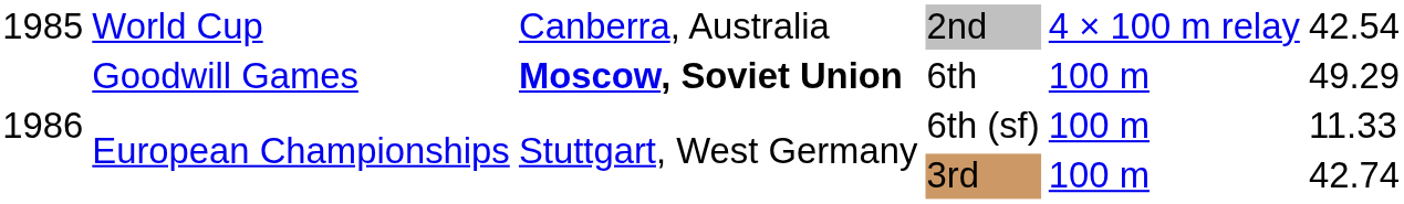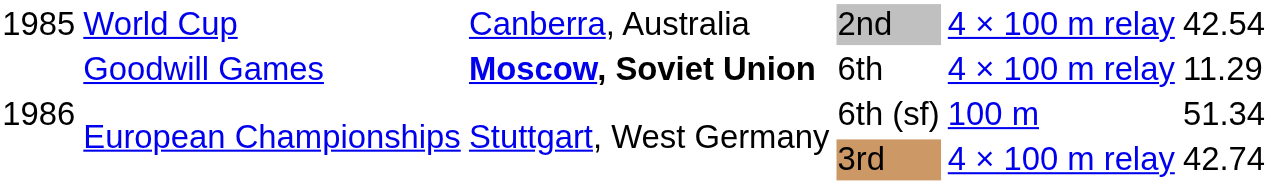6th | column 5: 100 m -> 4 × 100 m relay
6th | column 6: 49.29 -> 11.29
6th (sf) | column 6: 11.33 -> 51.34
3rd | column 5: 100 m -> 4 × 100 m relay
